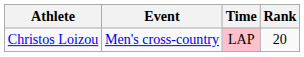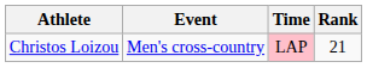Christos Loizou | Rank: 20 -> 21
